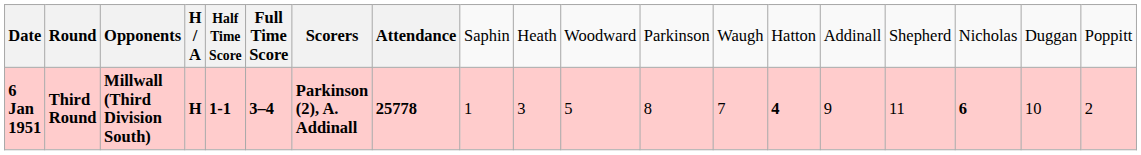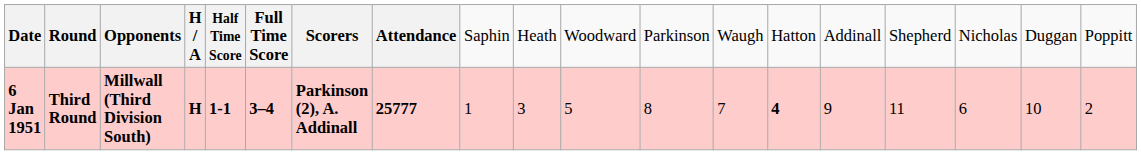6 Jan 1951 | column 8: 25778 -> 25777
6 Jan 1951 | column 17: bold -> normal
